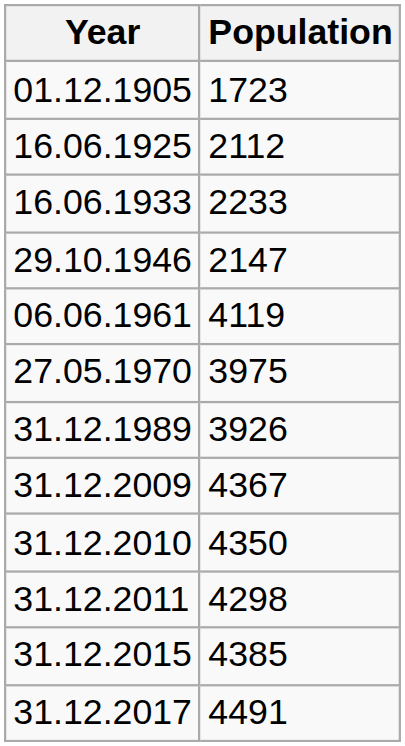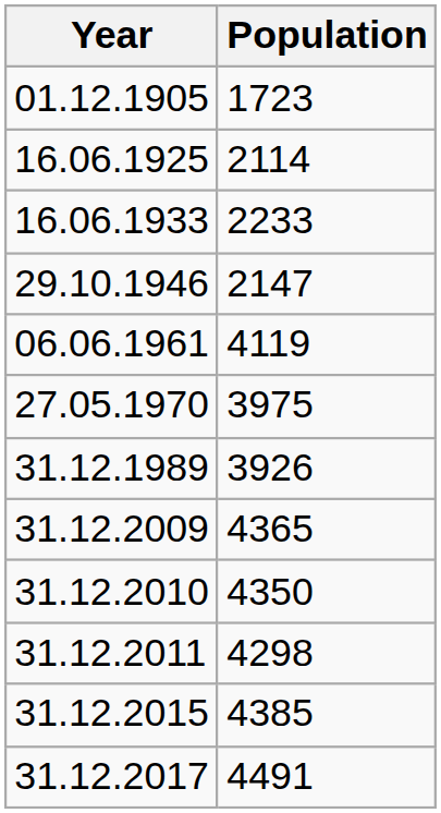16.06.1925 | Population: 2112 -> 2114
31.12.2009 | Population: 4367 -> 4365
